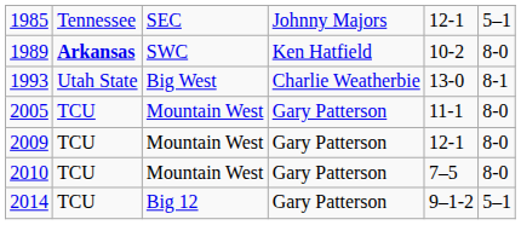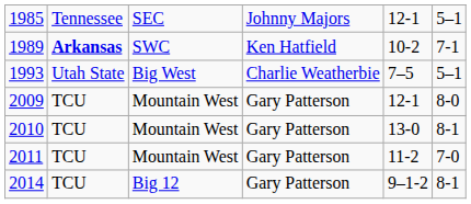1989 | column 6: 8-0 -> 7-1
1993 | column 5: 13-0 -> 7–5
1993 | column 6: 8-1 -> 5–1
- row: 2005 | TCU | Mountain West | Gary Patterson | 11-1 | 8-0
2010 | column 5: 7–5 -> 13-0
2010 | column 6: 8-0 -> 8-1
+ row: 2011 | TCU | Mountain West | Gary Patterson | 11-2 | 7-0
2014 | column 6: 5–1 -> 8-1
